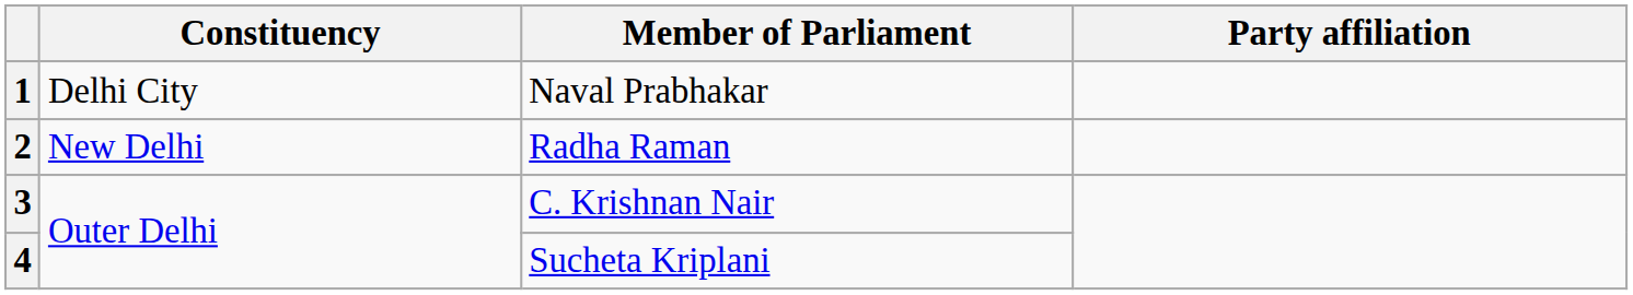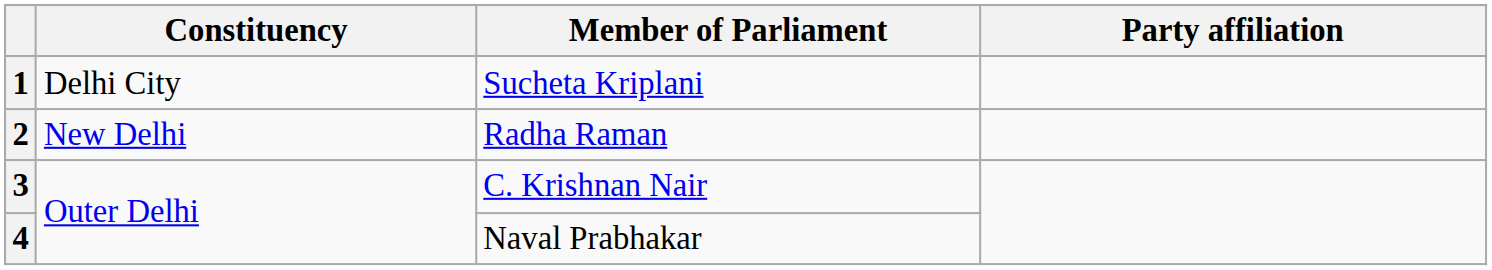1 | Member of Parliament: Naval Prabhakar -> Sucheta Kriplani
4 | Member of Parliament: Sucheta Kriplani -> Naval Prabhakar
